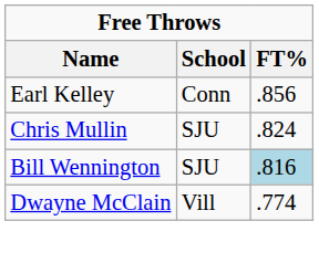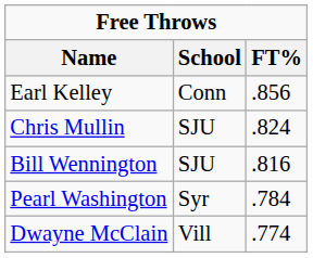Bill Wennington | FT%: lightblue background -> no background
+ row: Pearl Washington | Syr | .784
